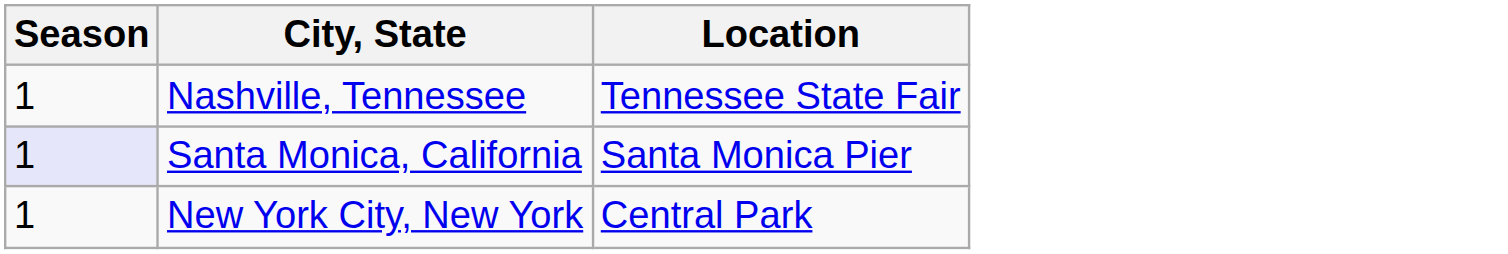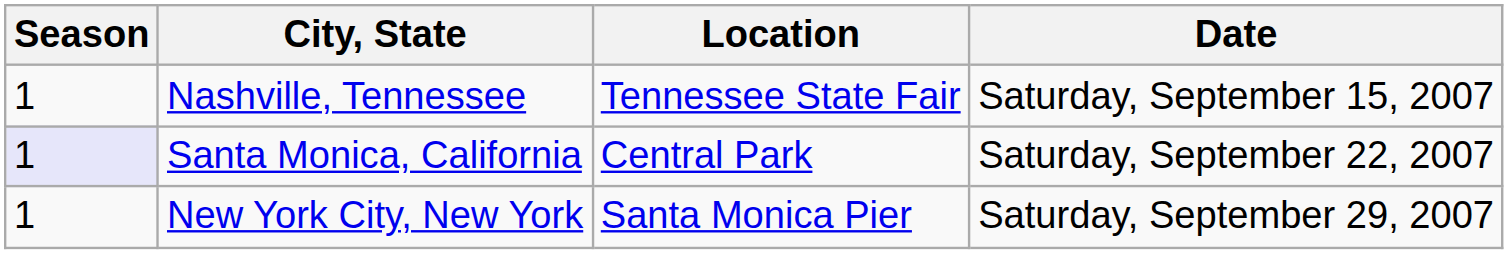+ column: Date | Saturday, September 15, 2007 | Saturday, September 22, 2007 | Saturday, September 29, 2007
Santa Monica, California | Location: Santa Monica Pier -> Central Park
New York City, New York | Location: Central Park -> Santa Monica Pier
